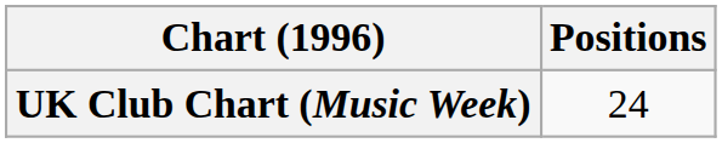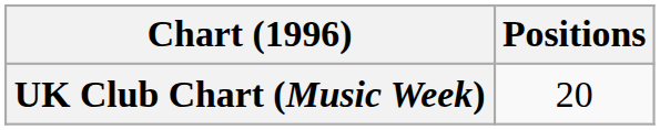UK Club Chart (Music Week) | Positions: 24 -> 20
